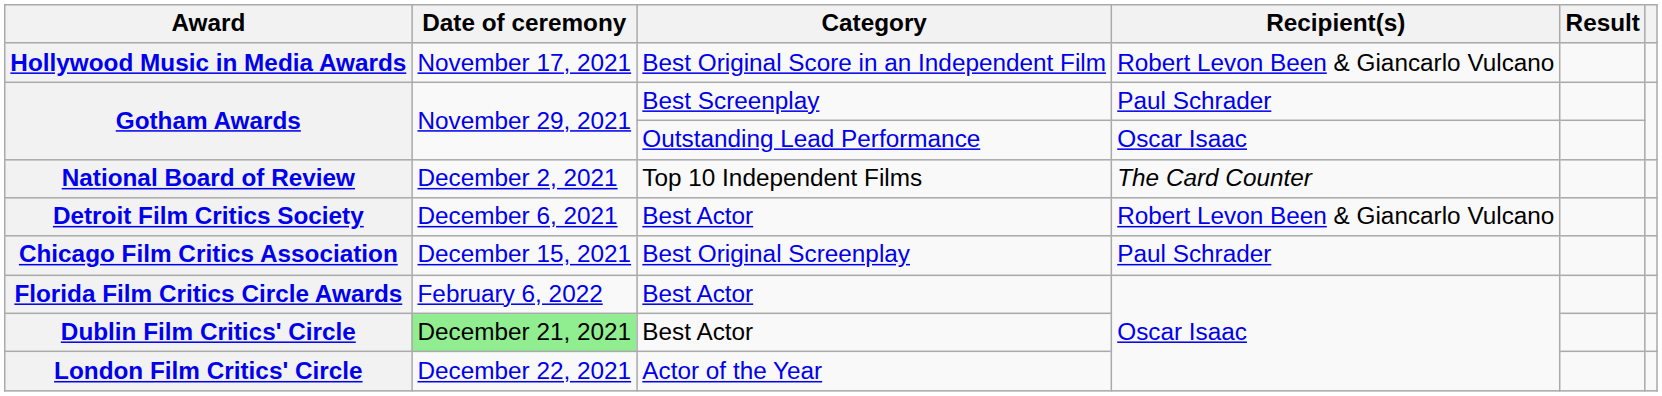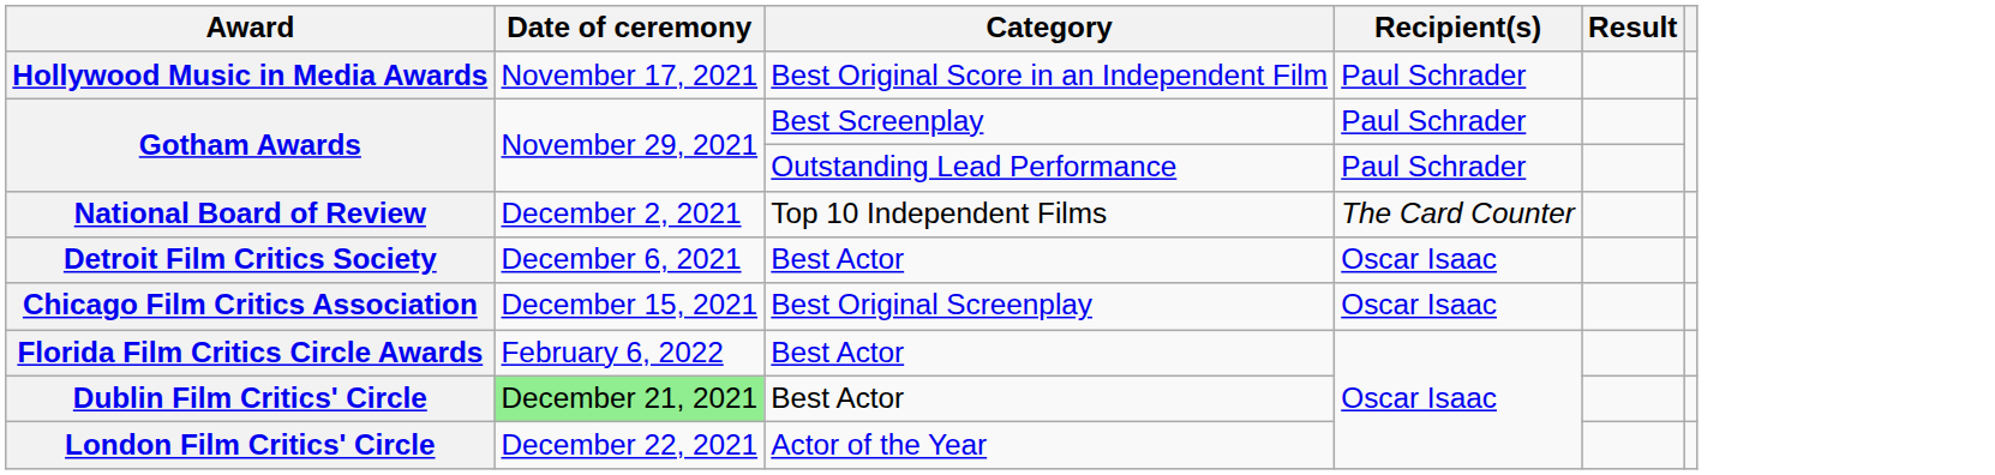Hollywood Music in Media Awards | Recipient(s): Robert Levon Been & Giancarlo Vulcano -> Paul Schrader
Gotham Awards / Outstanding Lead Performance | Recipient(s): Oscar Isaac -> Paul Schrader
Detroit Film Critics Society | Recipient(s): Robert Levon Been & Giancarlo Vulcano -> Oscar Isaac
Chicago Film Critics Association | Recipient(s): Paul Schrader -> Oscar Isaac
